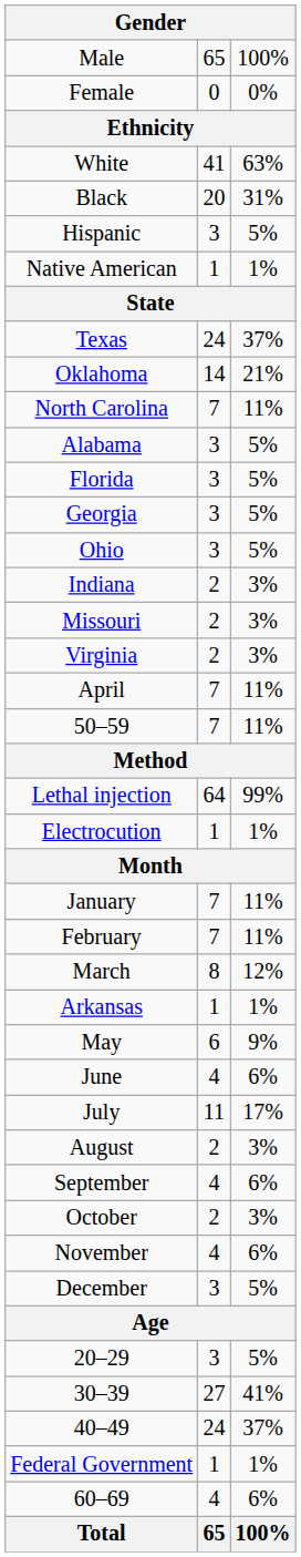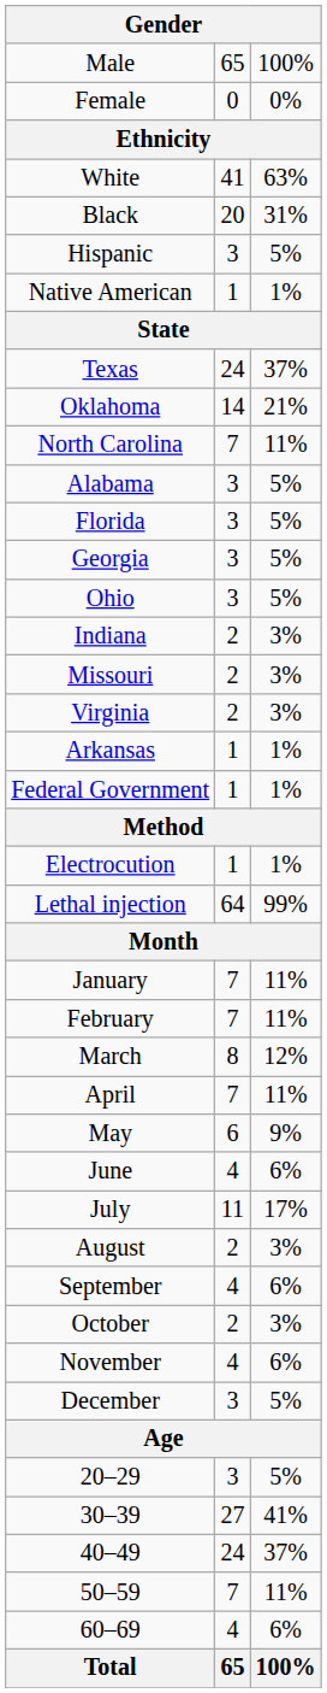rows swapped: Arkansas <-> April
rows swapped: Federal Government <-> 50–59
rows swapped: Lethal injection <-> Electrocution
